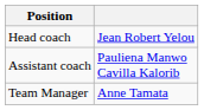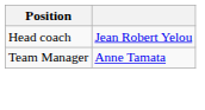- row: Assistant coach | Pauliena Manwo Cavilla Kalorib
